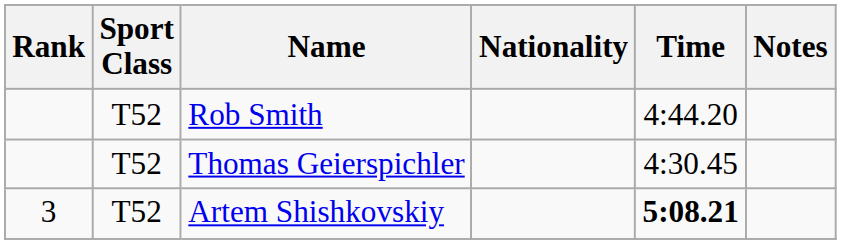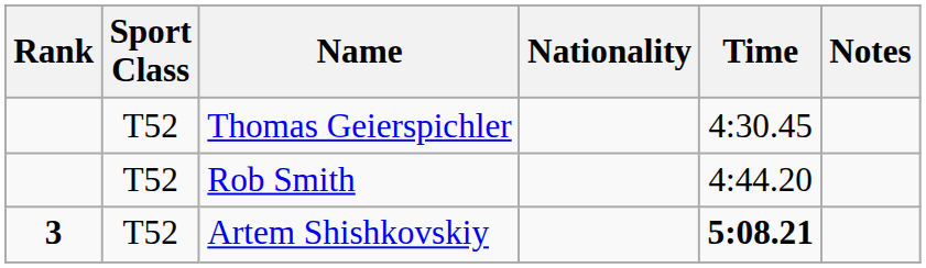rows swapped: Thomas Geierspichler <-> Rob Smith
Artem Shishkovskiy | Rank: normal -> bold
